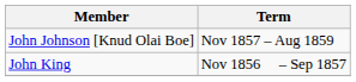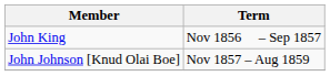rows swapped: John King <-> John Johnson [Knud Olai Boe]
